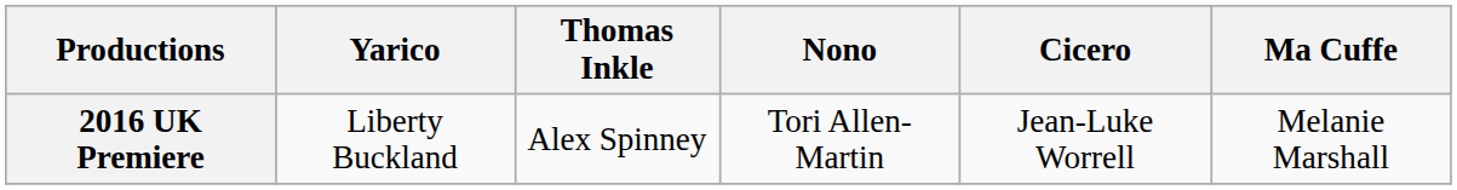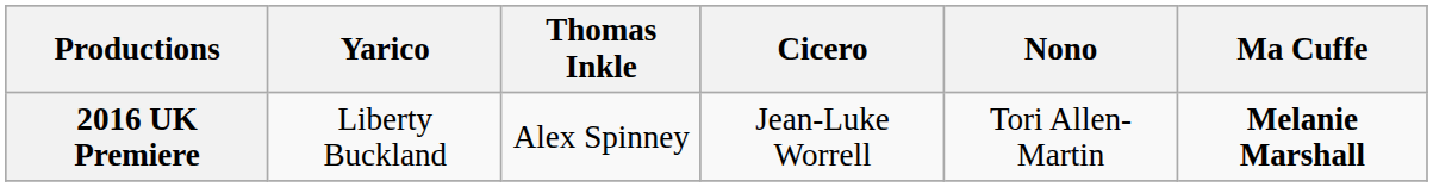columns swapped: Nono <-> Cicero
2016 UK Premiere | Ma Cuffe: normal -> bold
